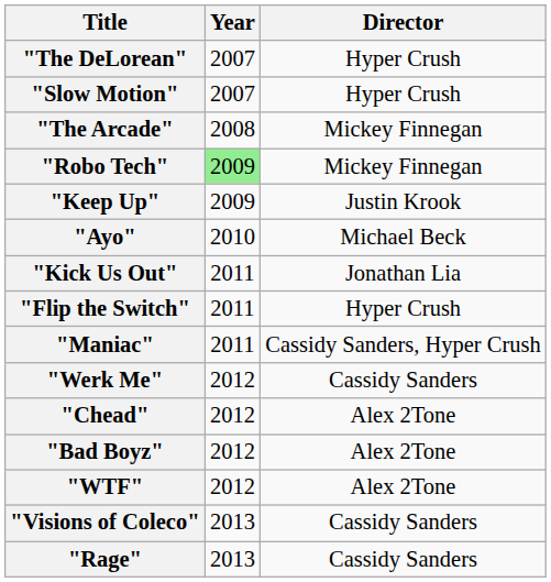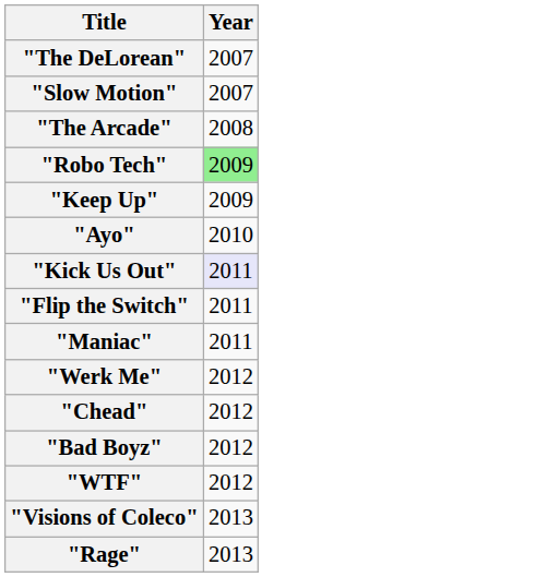- column: Director | Hyper Crush | Hyper Crush | Mickey Finnegan | Mickey Finnegan | Justin Krook | Michael Beck | Jonathan Lia | Hyper Crush | Cassidy Sanders, Hyper Crush | Cassidy Sanders | Alex 2Tone | Alex 2Tone | Alex 2Tone | Cassidy Sanders | Cassidy Sanders
"Kick Us Out" | Year: no background -> lavender background
